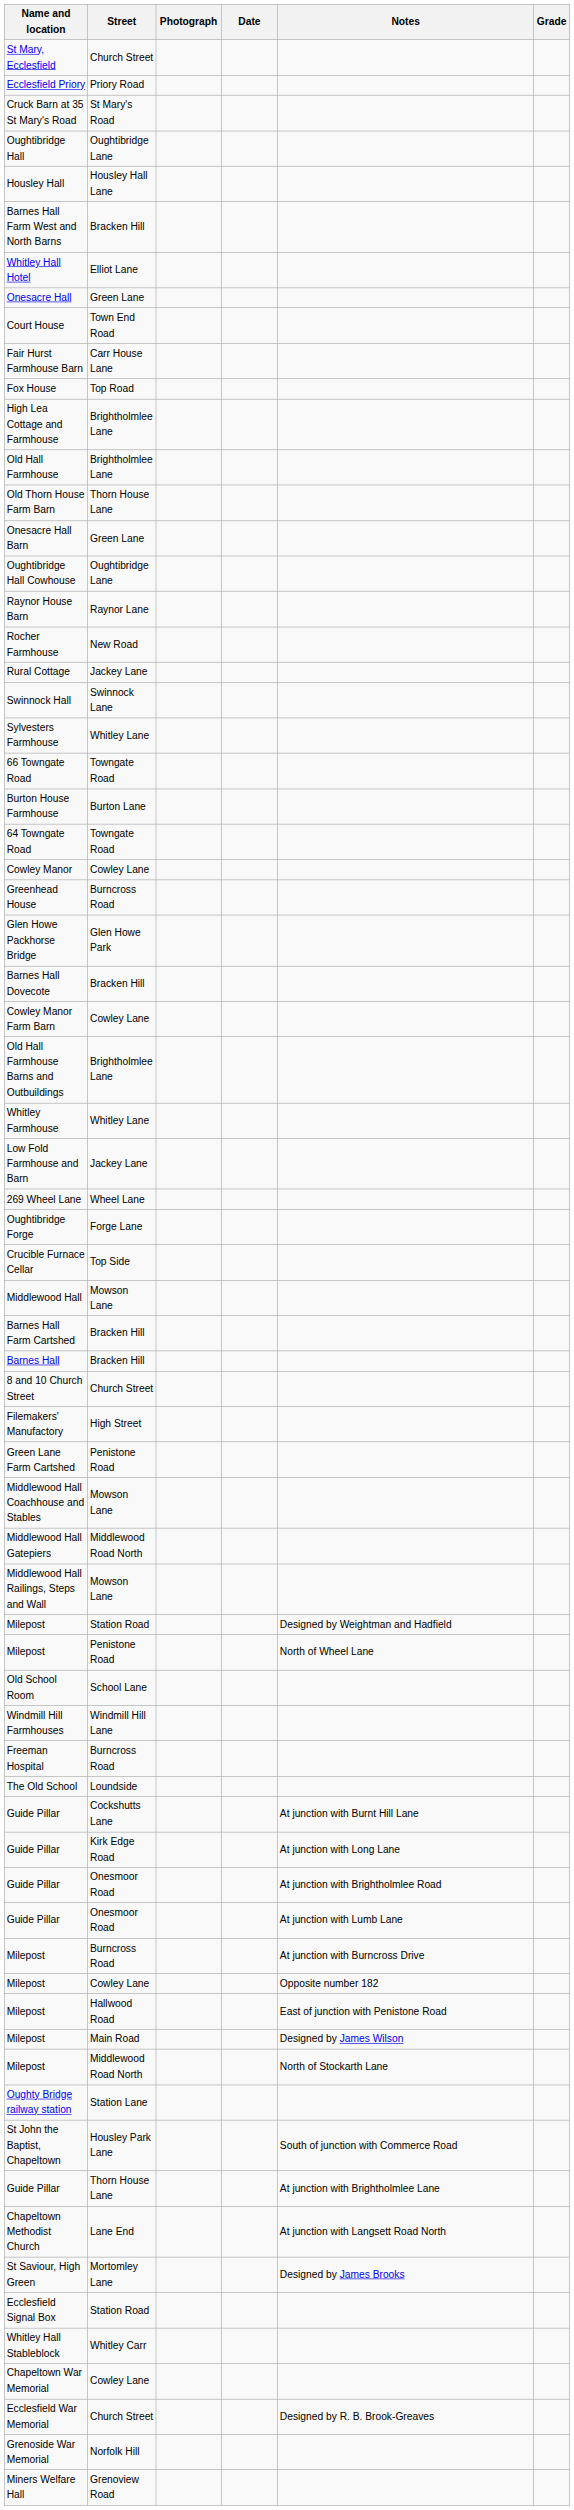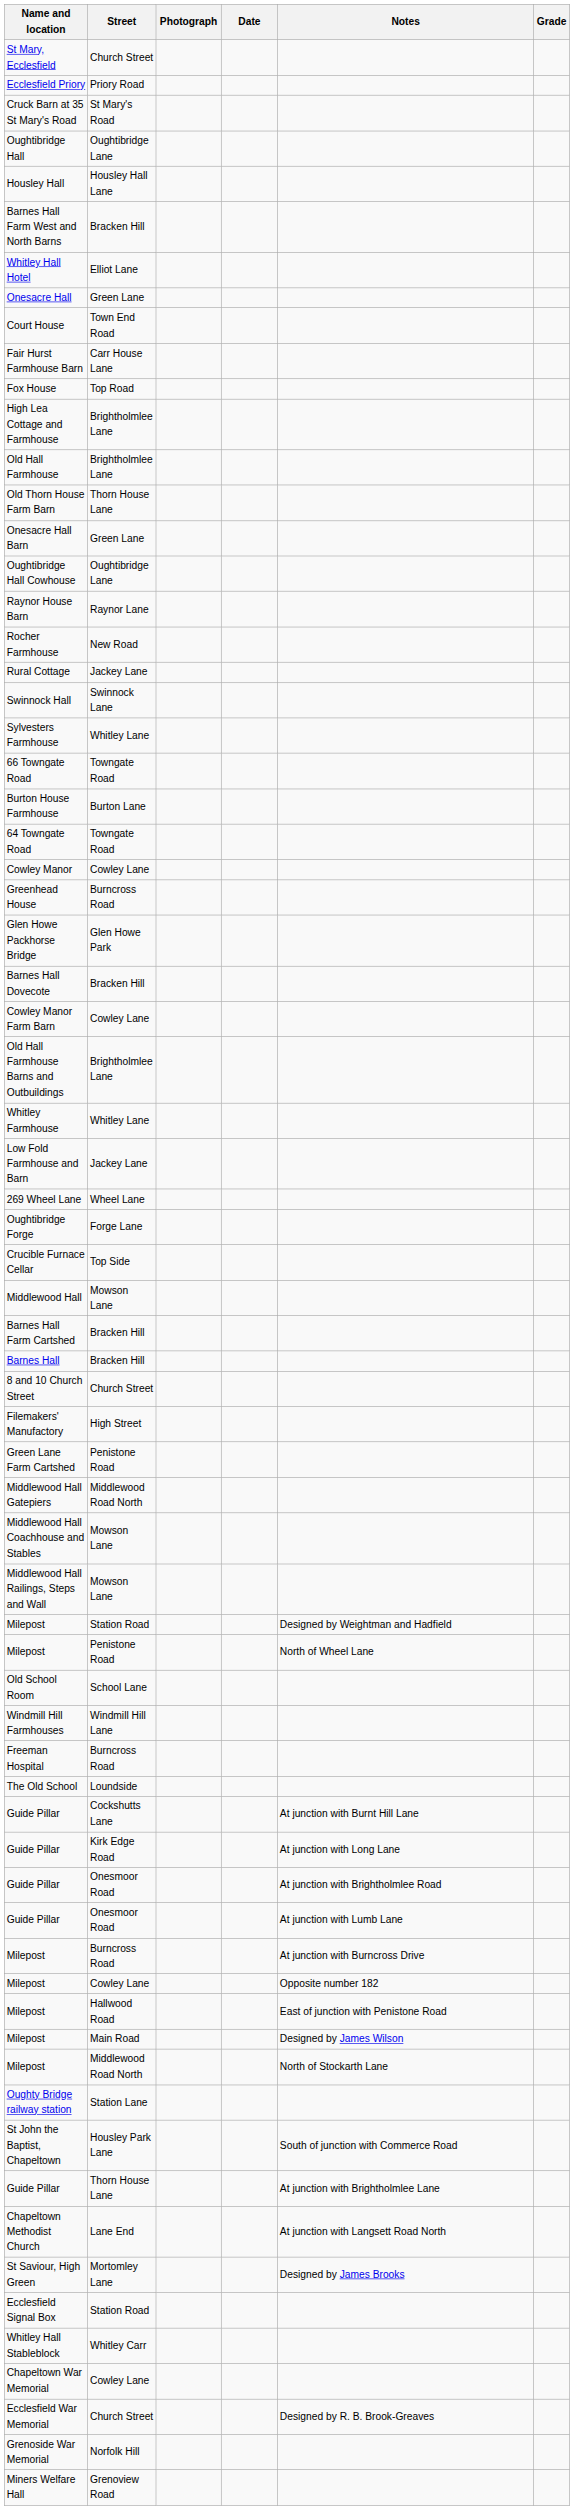rows swapped: Middlewood Hall Coachhouse and Stables <-> Middlewood Hall Gatepiers
